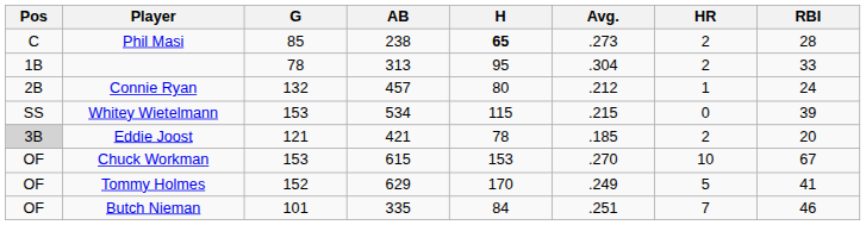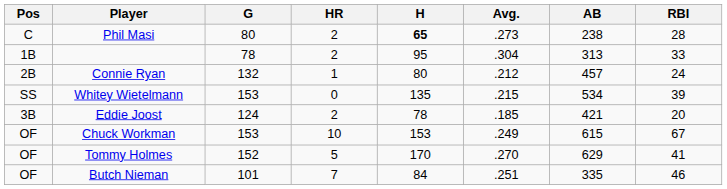columns swapped: AB <-> HR
Phil Masi | G: 85 -> 80
Whitey Wietelmann | H: 115 -> 135
Eddie Joost | Pos: lightgrey background -> no background
Eddie Joost | G: 121 -> 124
Chuck Workman | Avg.: .270 -> .249
Tommy Holmes | Avg.: .249 -> .270
